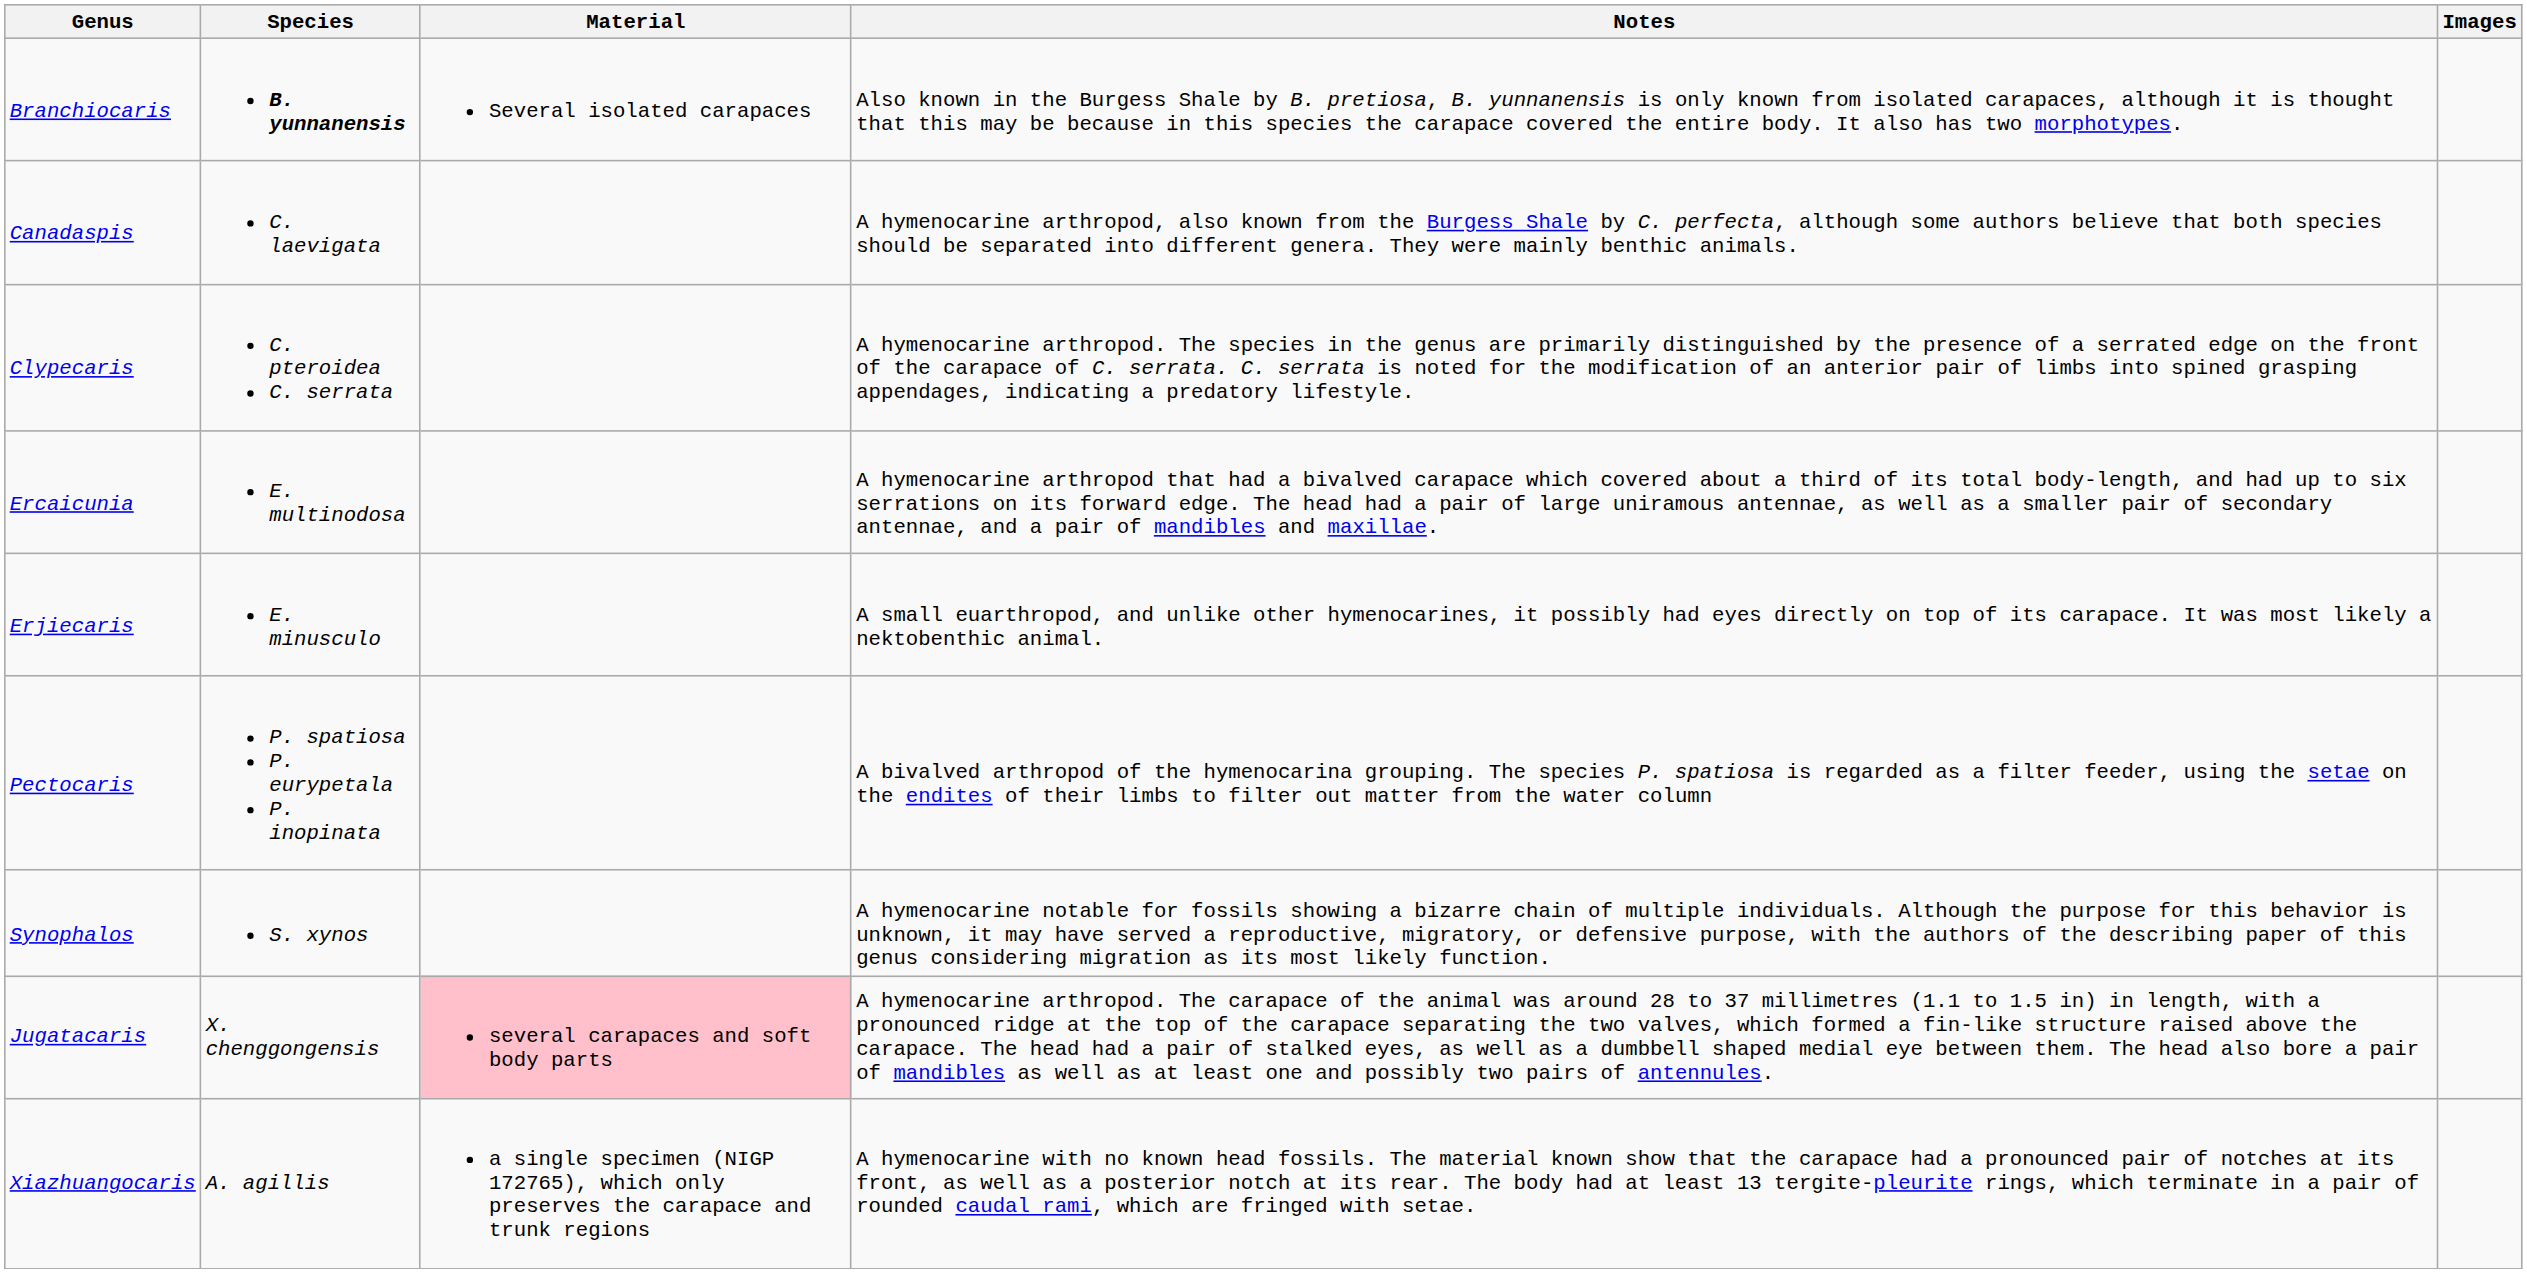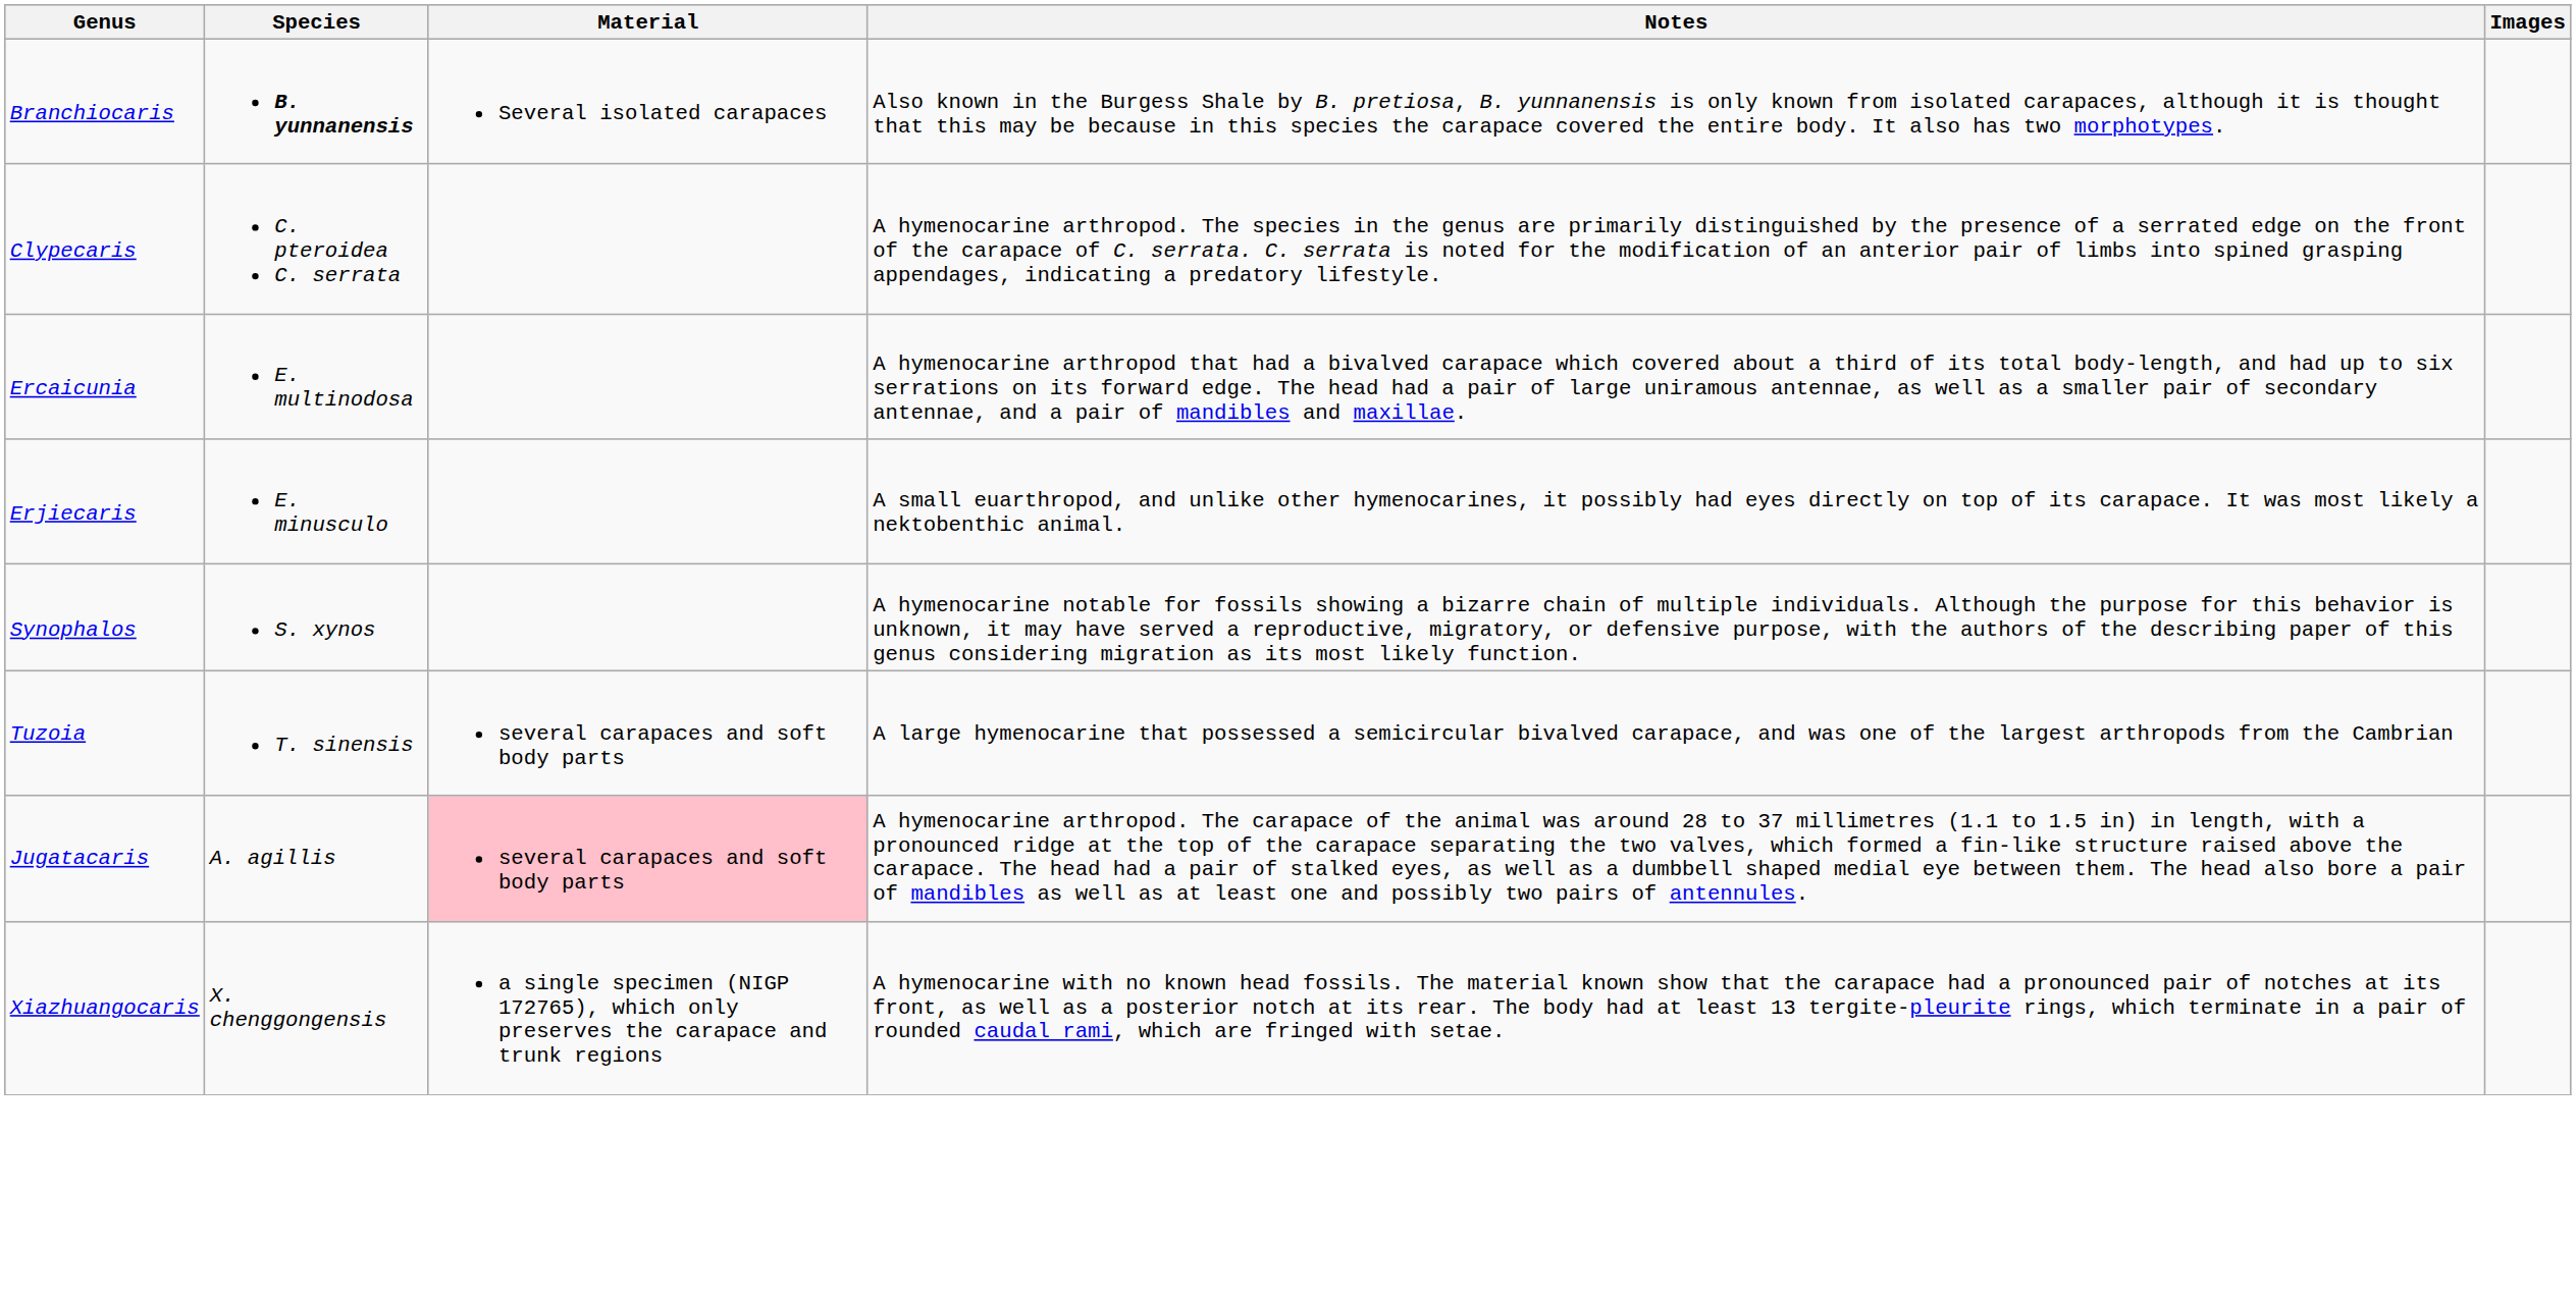- row: Canadaspis | C. laevigata | A hymenocarine arthropod, also known from the Burgess Shale by C. perfecta, although some authors believe that both species should be separated into different genera. They were mainly benthic animals.
- row: Pectocaris | P. spatiosa P. eurypetala P. inopinata | A bivalved arthropod of the hymenocarina grouping. The species P. spatiosa is regarded as a filter feeder, using the setae on the endites of their limbs to filter out matter from the water column
+ row: Tuzoia | T. sinensis | several carapaces and soft body parts | A large hymenocarine that possessed a semicircular bivalved carapace, and was one of the largest arthropods from the Cambrian
Jugatacaris | Species: X. chenggongensis -> A. agillis
Xiazhuangocaris | Species: A. agillis -> X. chenggongensis
